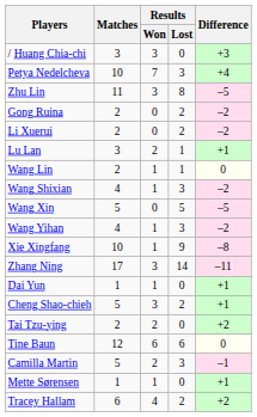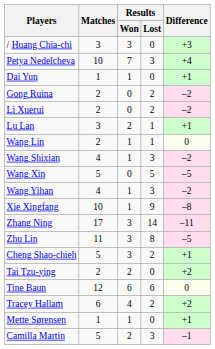rows swapped: Dai Yun <-> Zhu Lin
rows swapped: Camilla Martin <-> Tracey Hallam
